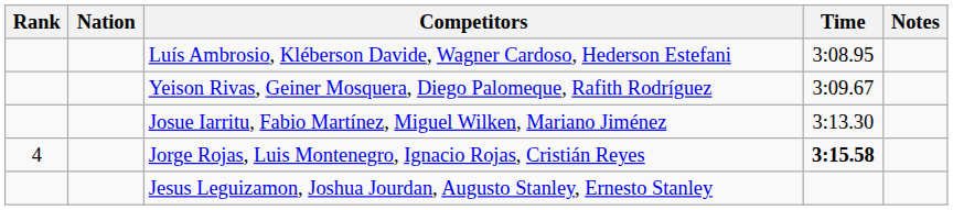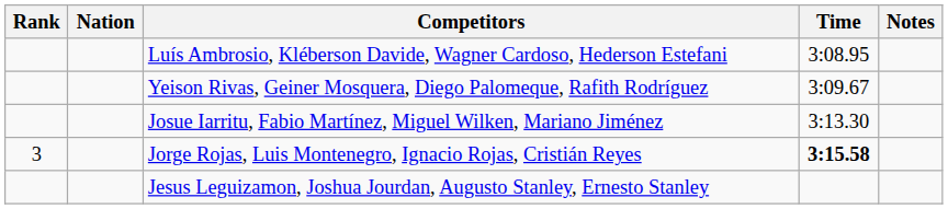Jorge Rojas, Luis Montenegro, Ignacio Rojas, Cristián Reyes | Rank: 4 -> 3
